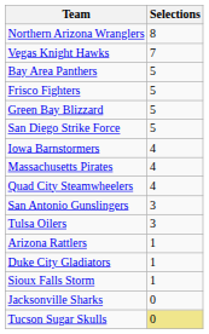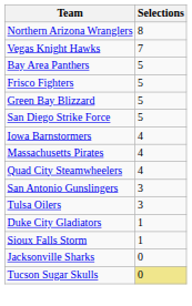- row: Arizona Rattlers | 1
